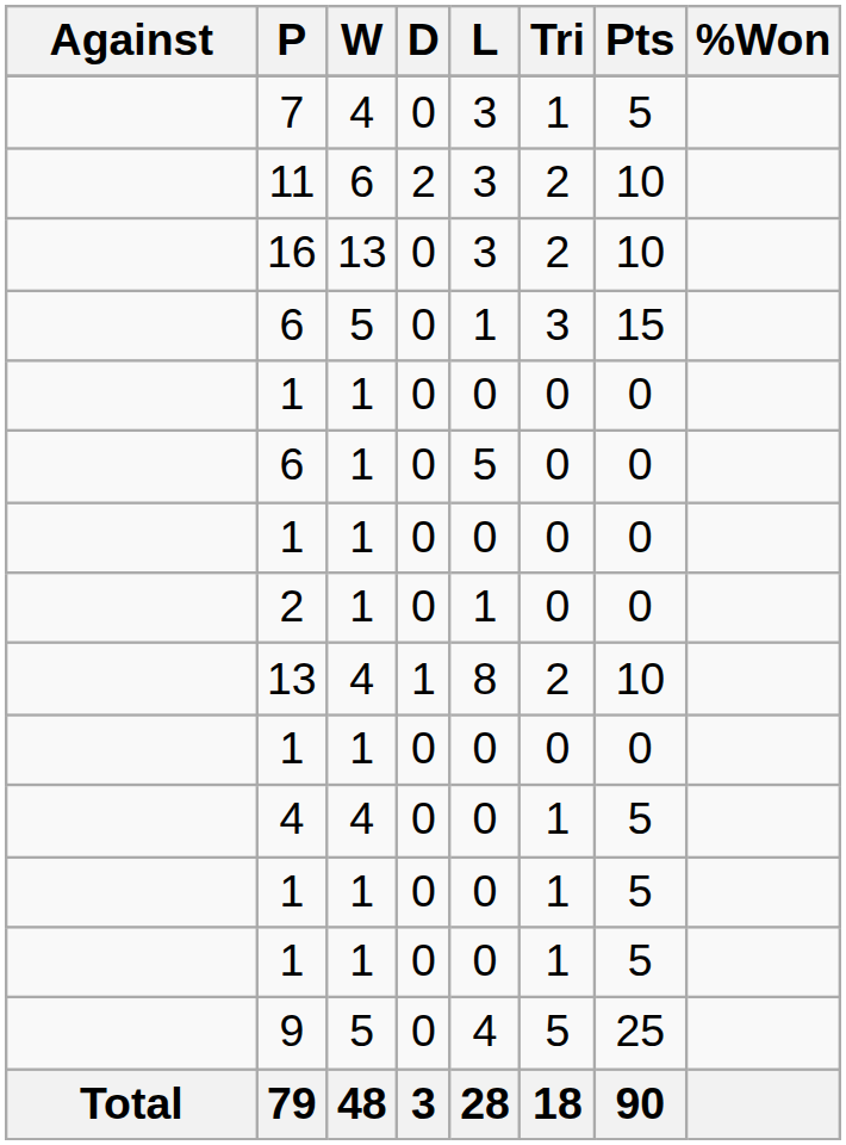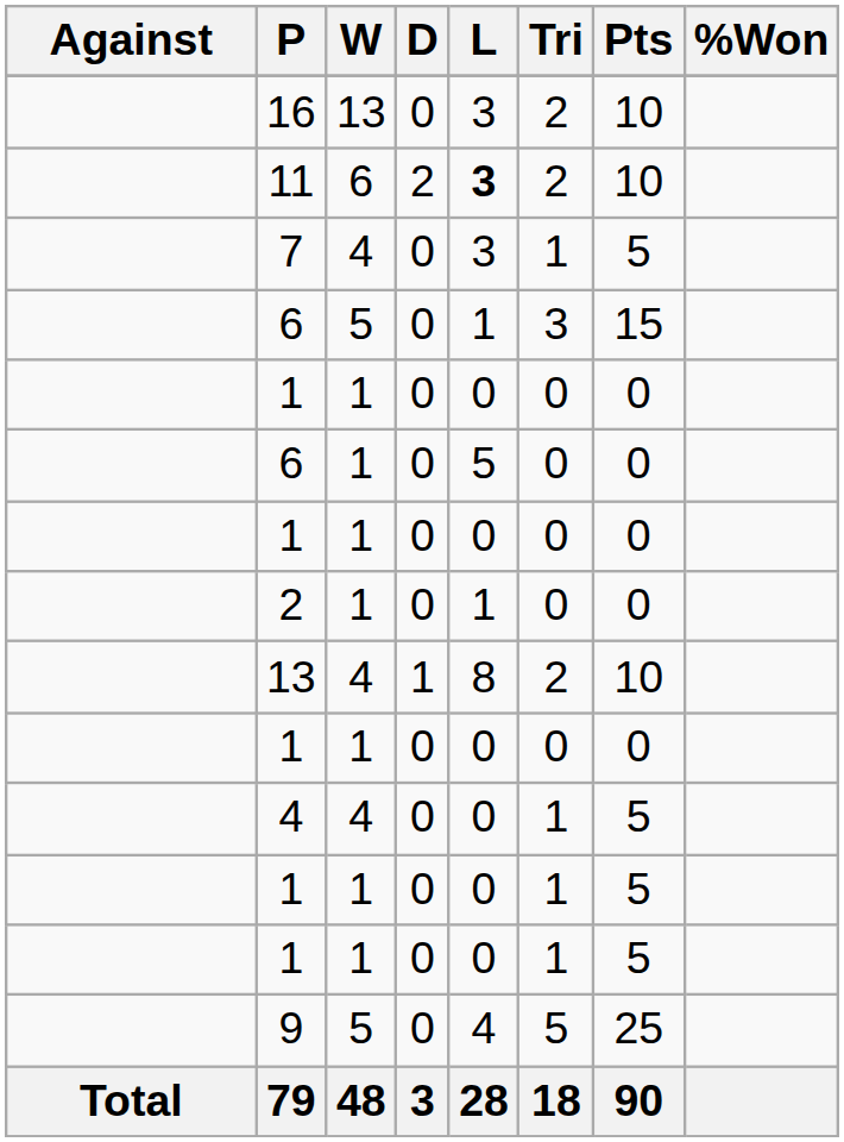rows swapped: 16 <-> 7
11 | L: normal -> bold
